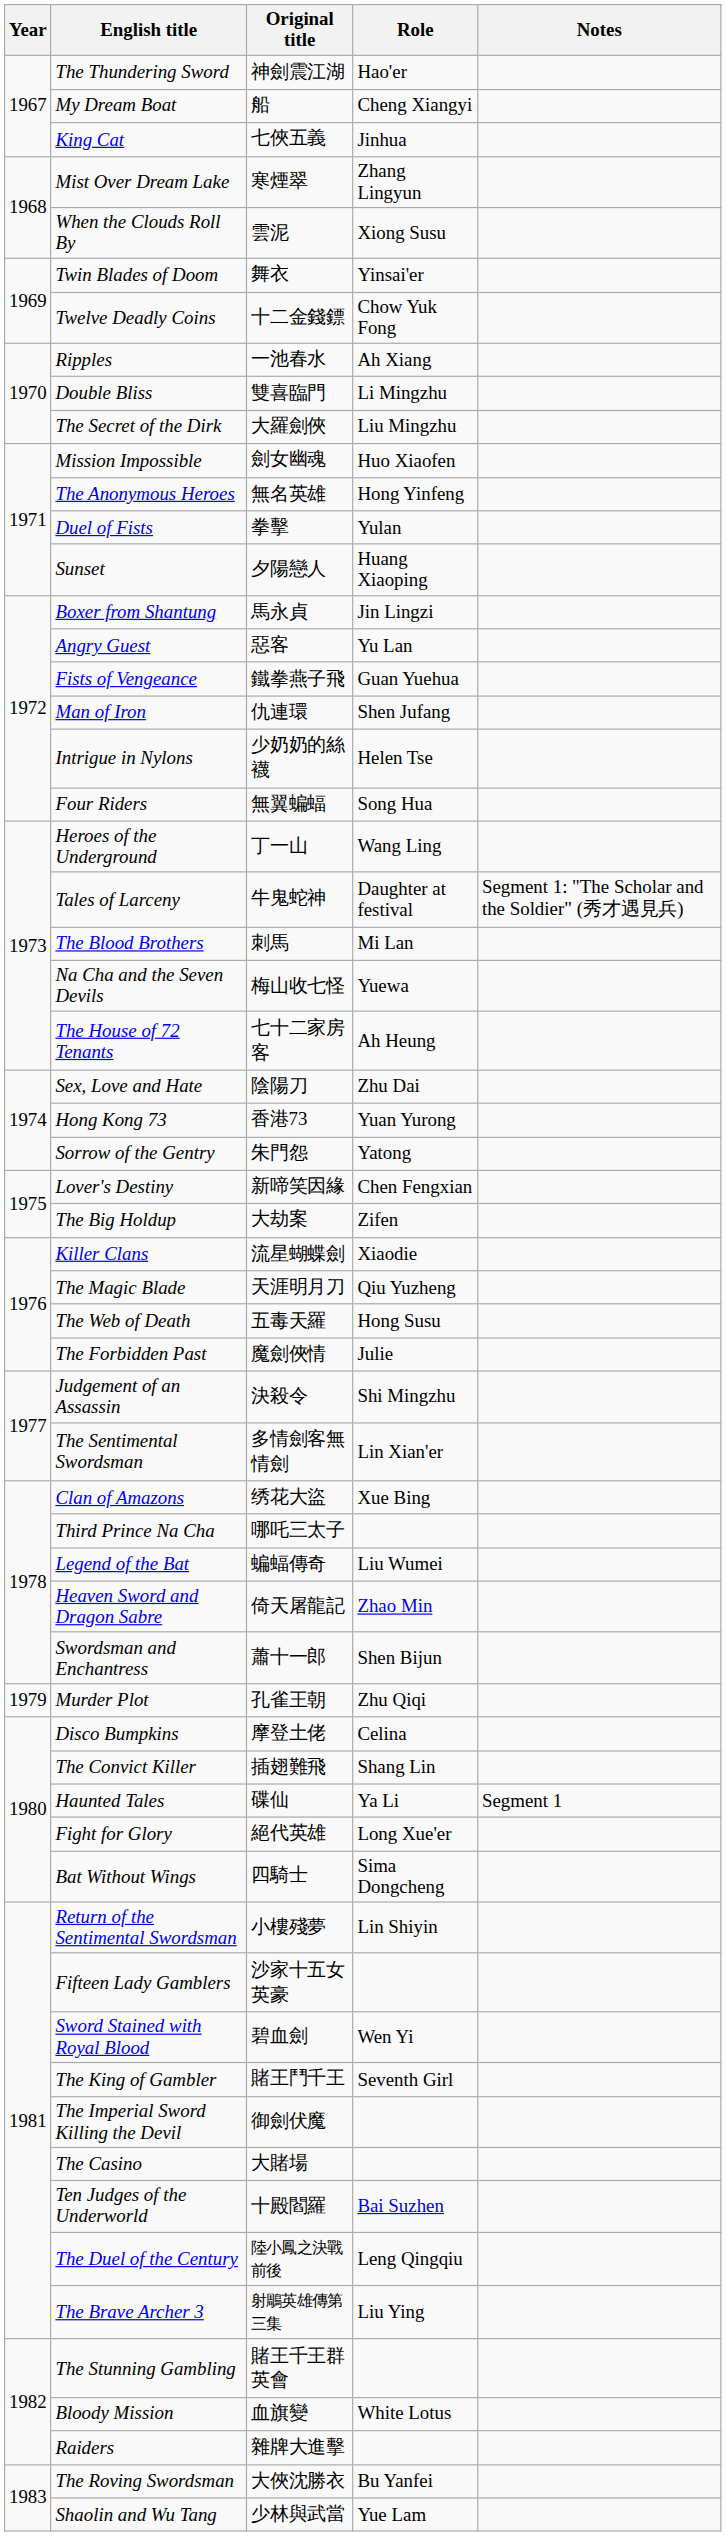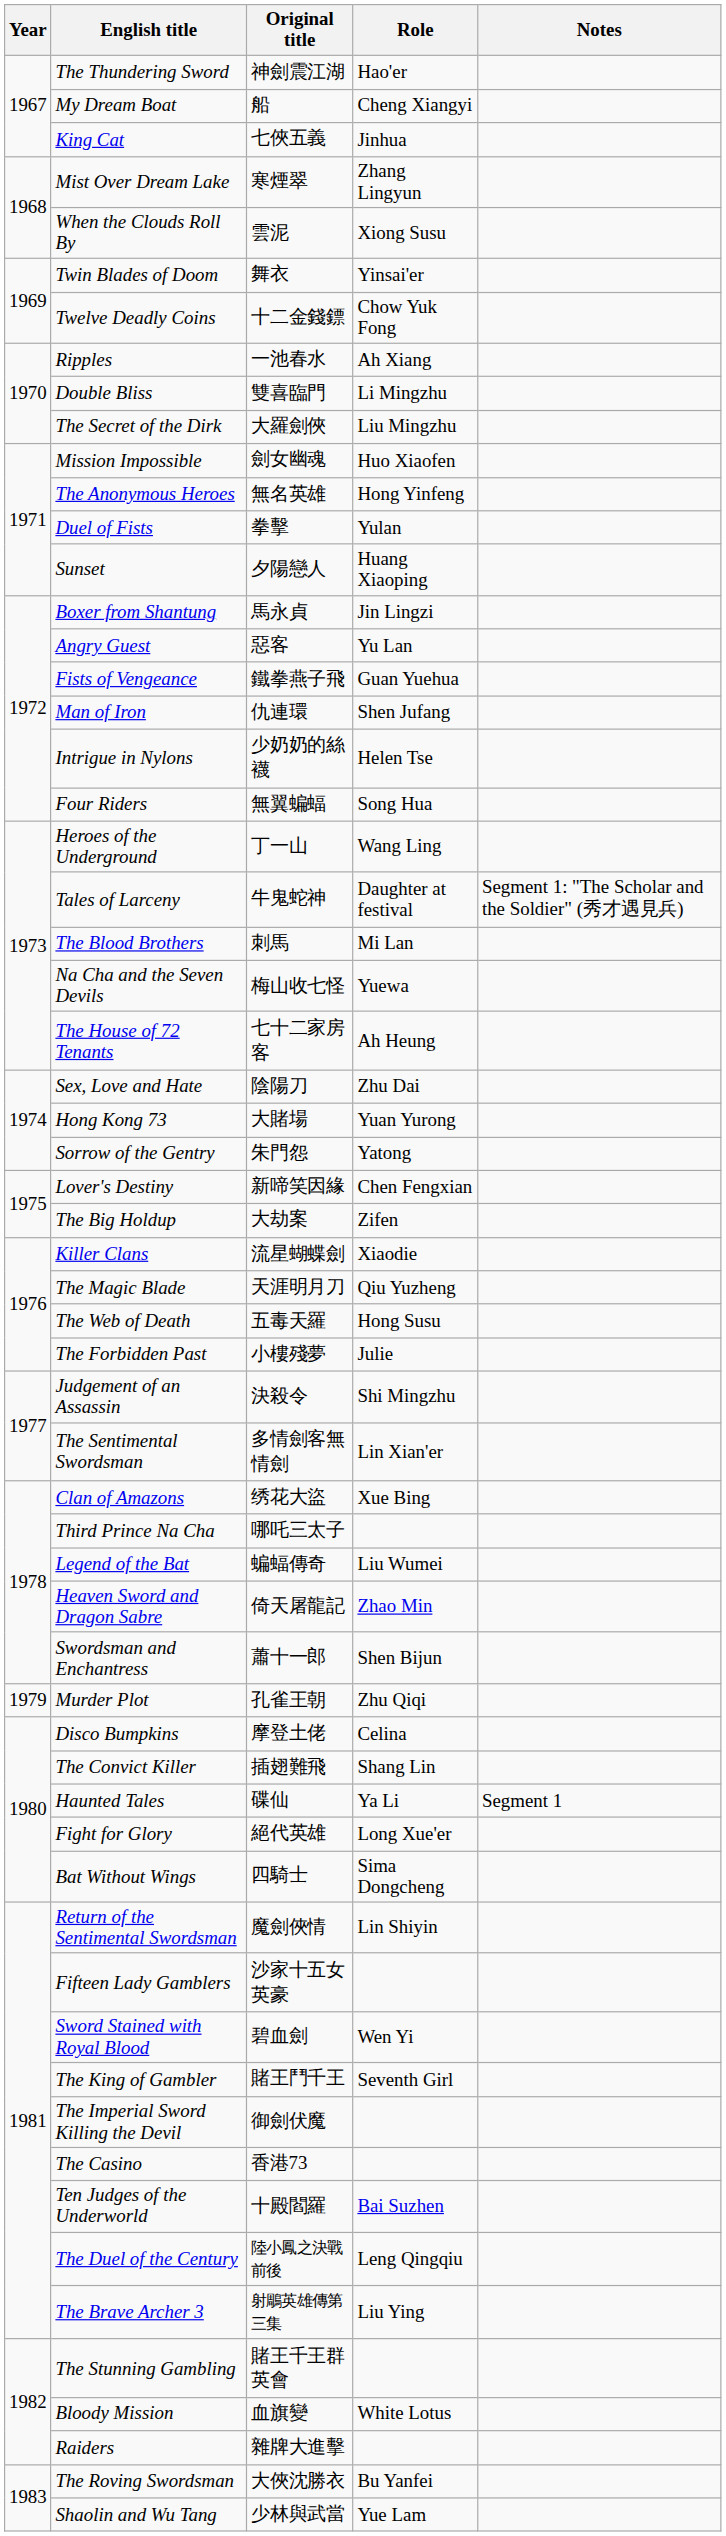Hong Kong 73 | Original title: 香港73 -> 大賭場
The Forbidden Past | Original title: 魔劍俠情 -> 小樓殘夢
Return of the Sentimental Swordsman | Original title: 小樓殘夢 -> 魔劍俠情
The Casino | Original title: 大賭場 -> 香港73
